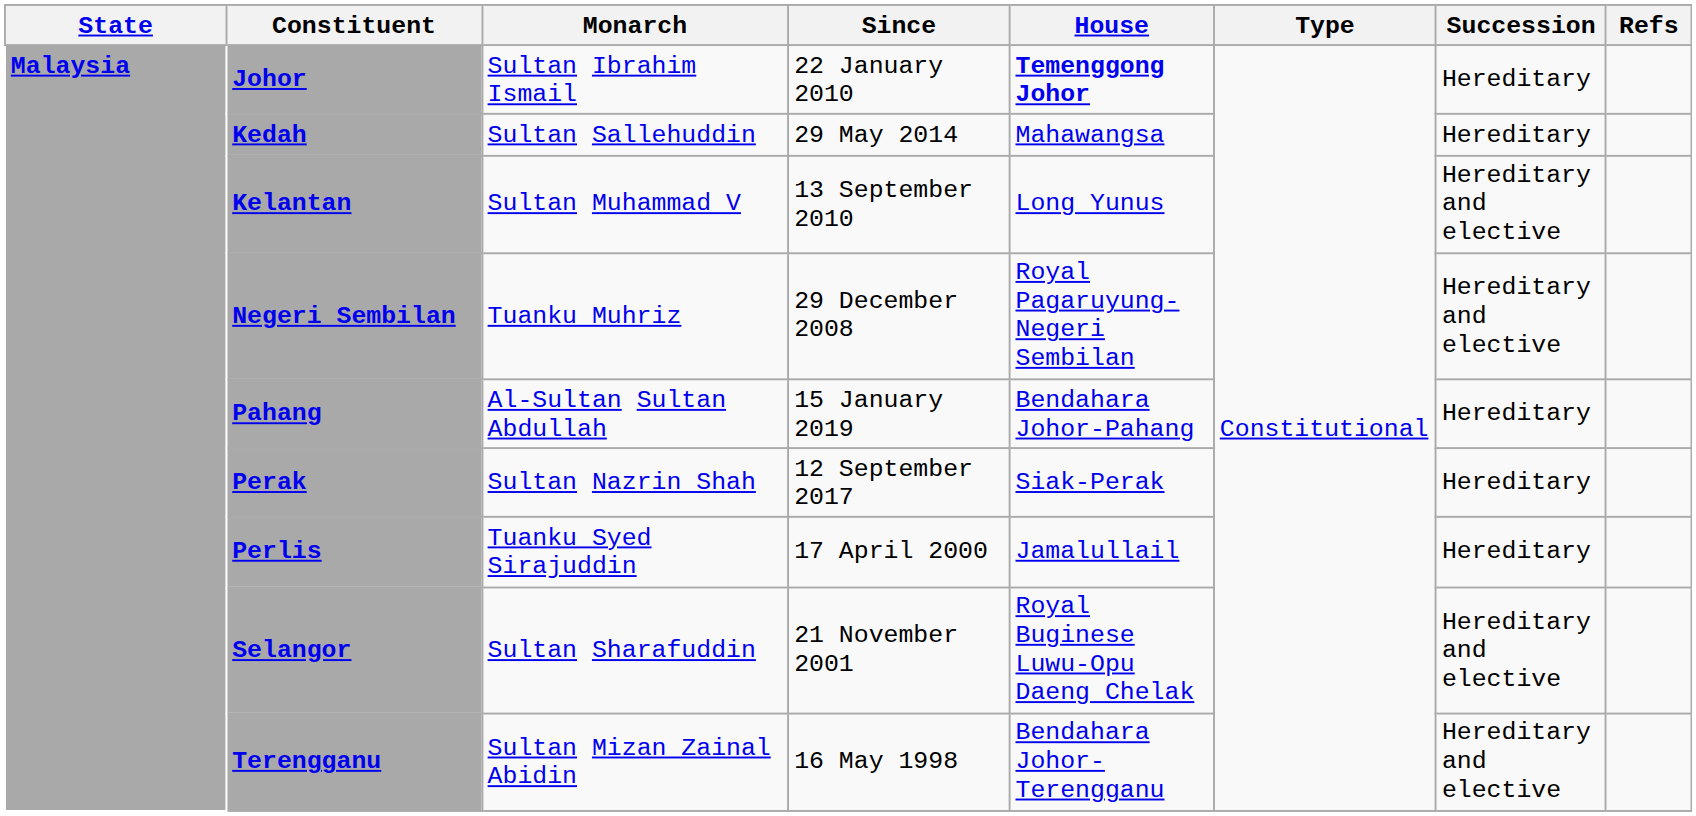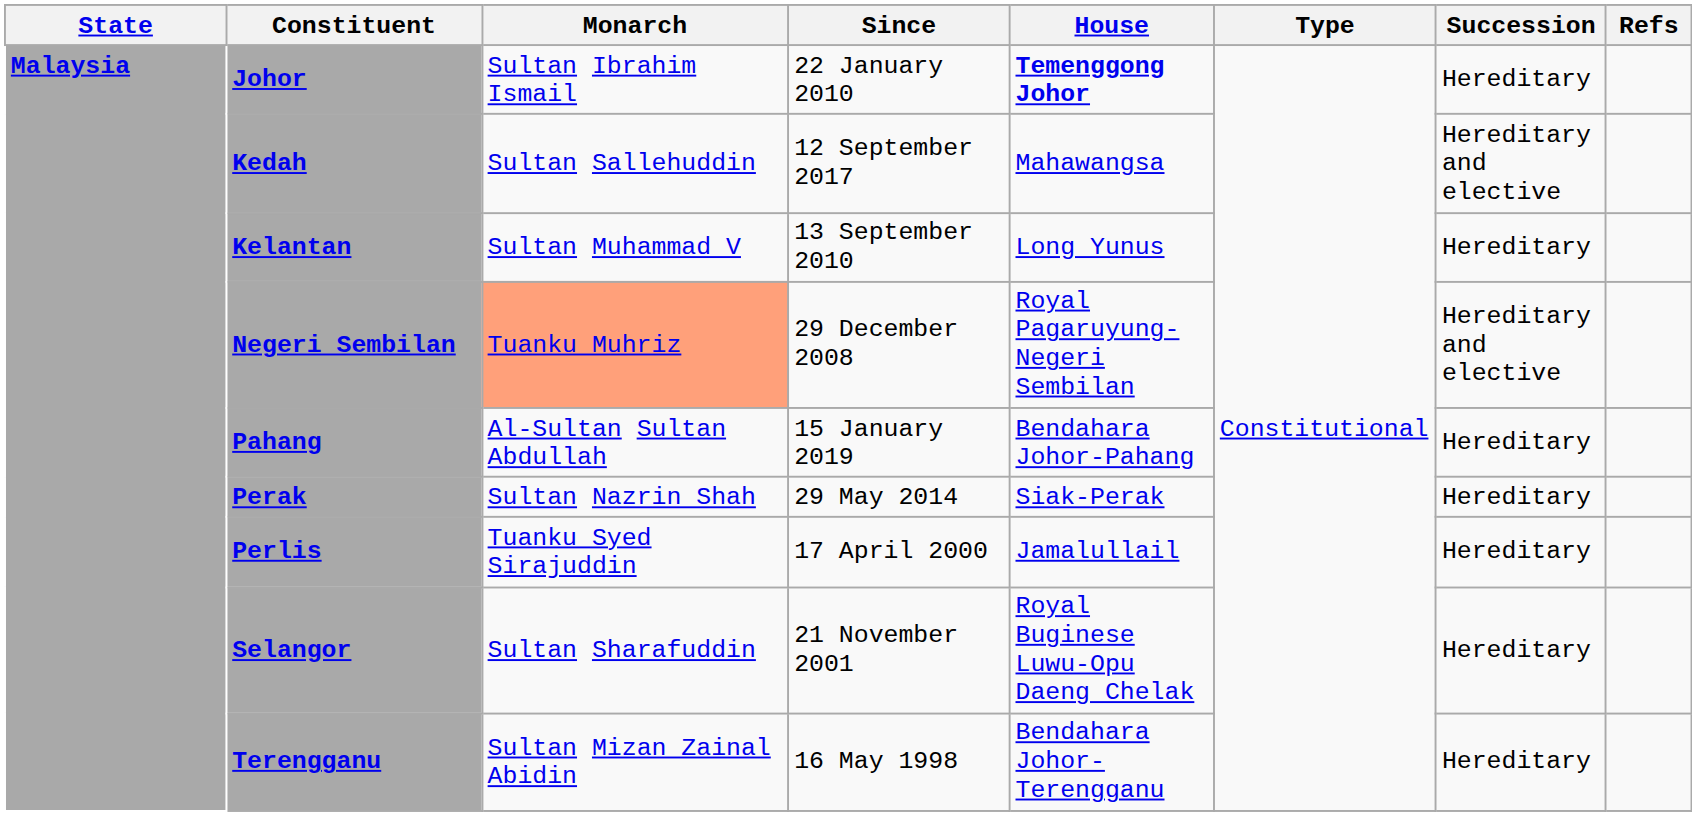Kedah | Since: 29 May 2014 -> 12 September 2017
Kedah | Succession: Hereditary -> Hereditary and elective
Kelantan | Succession: Hereditary and elective -> Hereditary
Negeri Sembilan | Monarch: no background -> lightsalmon background
Perak | Since: 12 September 2017 -> 29 May 2014
Selangor | Succession: Hereditary and elective -> Hereditary
Terengganu | Succession: Hereditary and elective -> Hereditary
